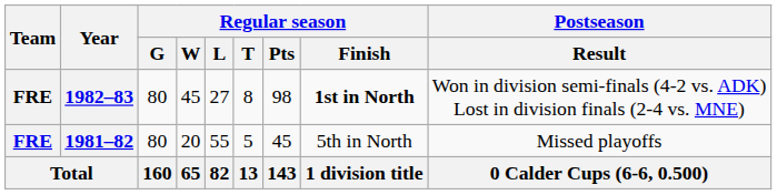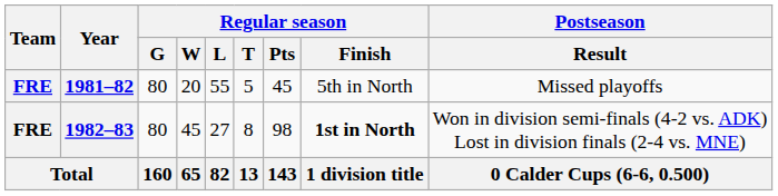rows swapped: 1981–82 <-> 1982–83
